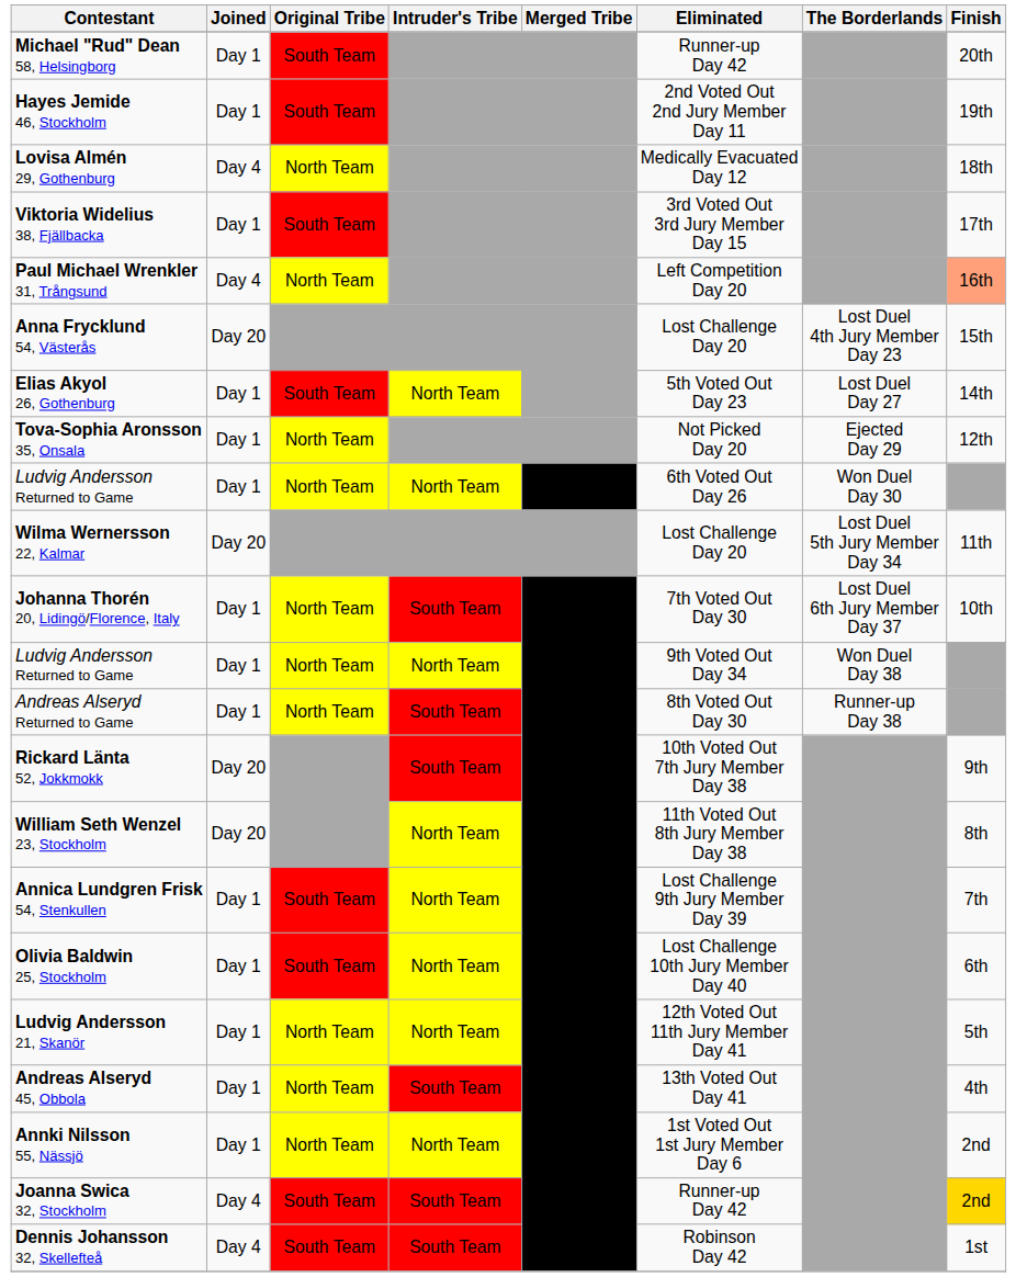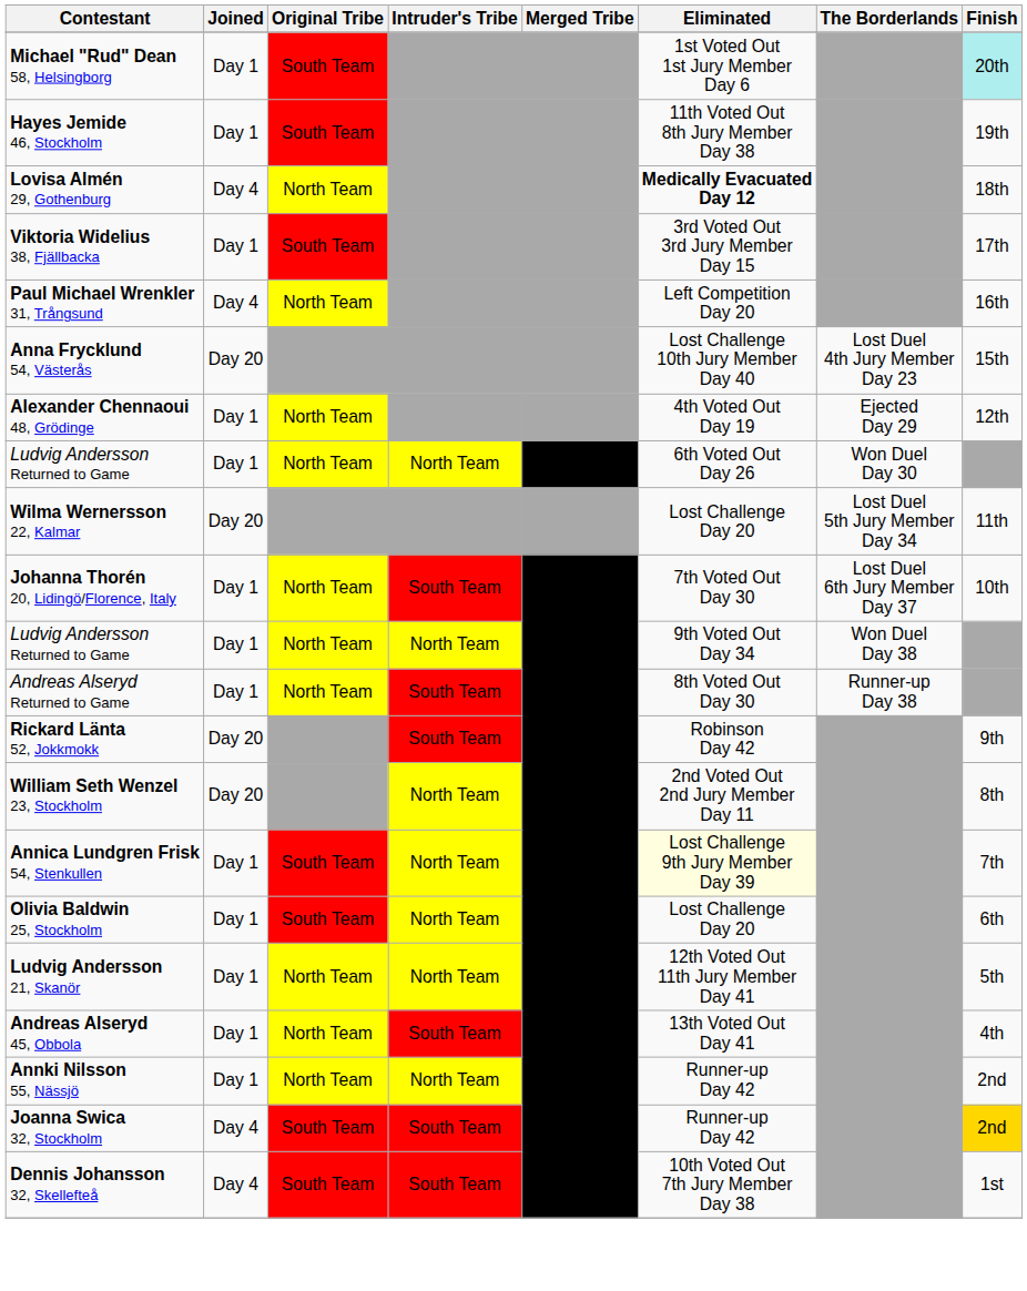Michael "Rud" Dean 58, Helsingborg | Eliminated: Runner-up Day 42 -> 1st Voted Out 1st Jury Member Day 6
Michael "Rud" Dean 58, Helsingborg | Finish: no background -> paleturquoise background
Hayes Jemide 46, Stockholm | Eliminated: 2nd Voted Out 2nd Jury Member Day 11 -> 11th Voted Out 8th Jury Member Day 38
Lovisa Almén 29, Gothenburg | Eliminated: normal -> bold
Paul Michael Wrenkler 31, Trångsund | Finish: lightsalmon background -> no background
Anna Frycklund 54, Västerås | Eliminated: Lost Challenge Day 20 -> Lost Challenge 10th Jury Member Day 40
- row: Elias Akyol 26, Gothenburg | Day 1 | South Team | North Team | 5th Voted Out Day 23 | Lost Duel Day 27 | 14th
+ row: Alexander Chennaoui 48, Grödinge | Day 1 | North Team | 4th Voted Out Day 19 | Ejected Day 29 | 12th
- row: Tova-Sophia Aronsson 35, Onsala | Day 1 | North Team | Not Picked Day 20 | Ejected Day 29 | 12th
Rickard Länta 52, Jokkmokk | Eliminated: 10th Voted Out 7th Jury Member Day 38 -> Robinson Day 42
William Seth Wenzel 23, Stockholm | Eliminated: 11th Voted Out 8th Jury Member Day 38 -> 2nd Voted Out 2nd Jury Member Day 11
Annica Lundgren Frisk 54, Stenkullen | Eliminated: no background -> lightyellow background
Olivia Baldwin 25, Stockholm | Eliminated: Lost Challenge 10th Jury Member Day 40 -> Lost Challenge Day 20
Annki Nilsson 55, Nässjö | Eliminated: 1st Voted Out 1st Jury Member Day 6 -> Runner-up Day 42
Dennis Johansson 32, Skellefteå | Eliminated: Robinson Day 42 -> 10th Voted Out 7th Jury Member Day 38
